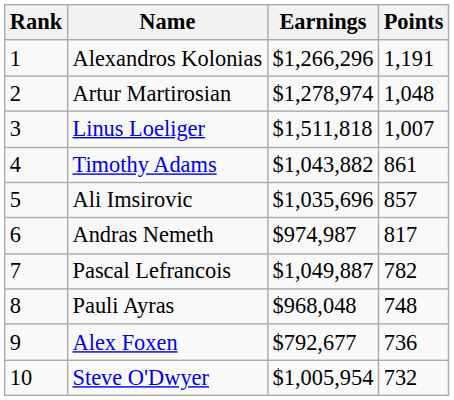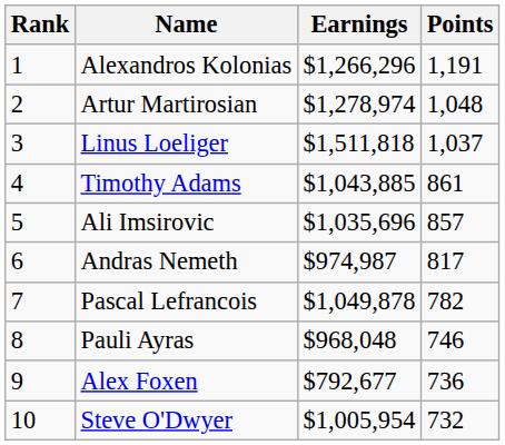Linus Loeliger | Points: 1,007 -> 1,037
Timothy Adams | Earnings: $1,043,882 -> $1,043,885
Pascal Lefrancois | Earnings: $1,049,887 -> $1,049,878
Pauli Ayras | Points: 748 -> 746
